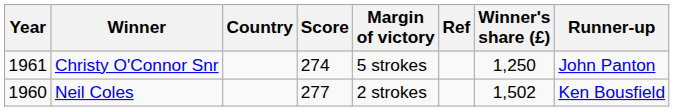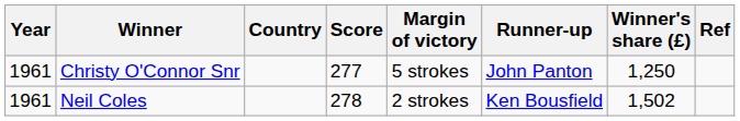columns swapped: Runner-up <-> Ref
Christy O'Connor Snr | Score: 274 -> 277
Neil Coles | Year: 1960 -> 1961
Neil Coles | Score: 277 -> 278
